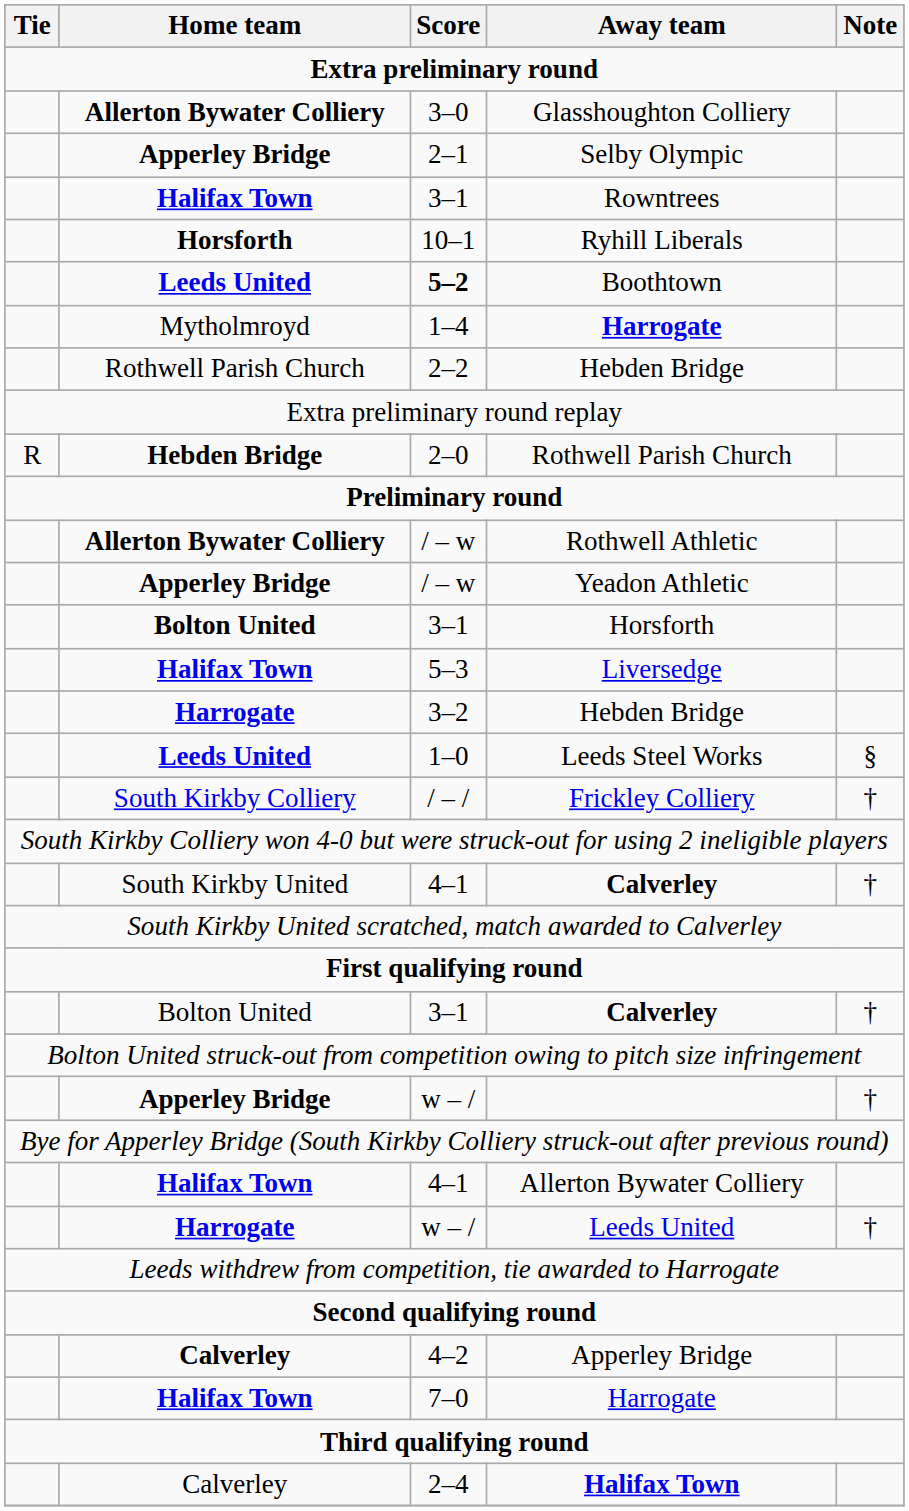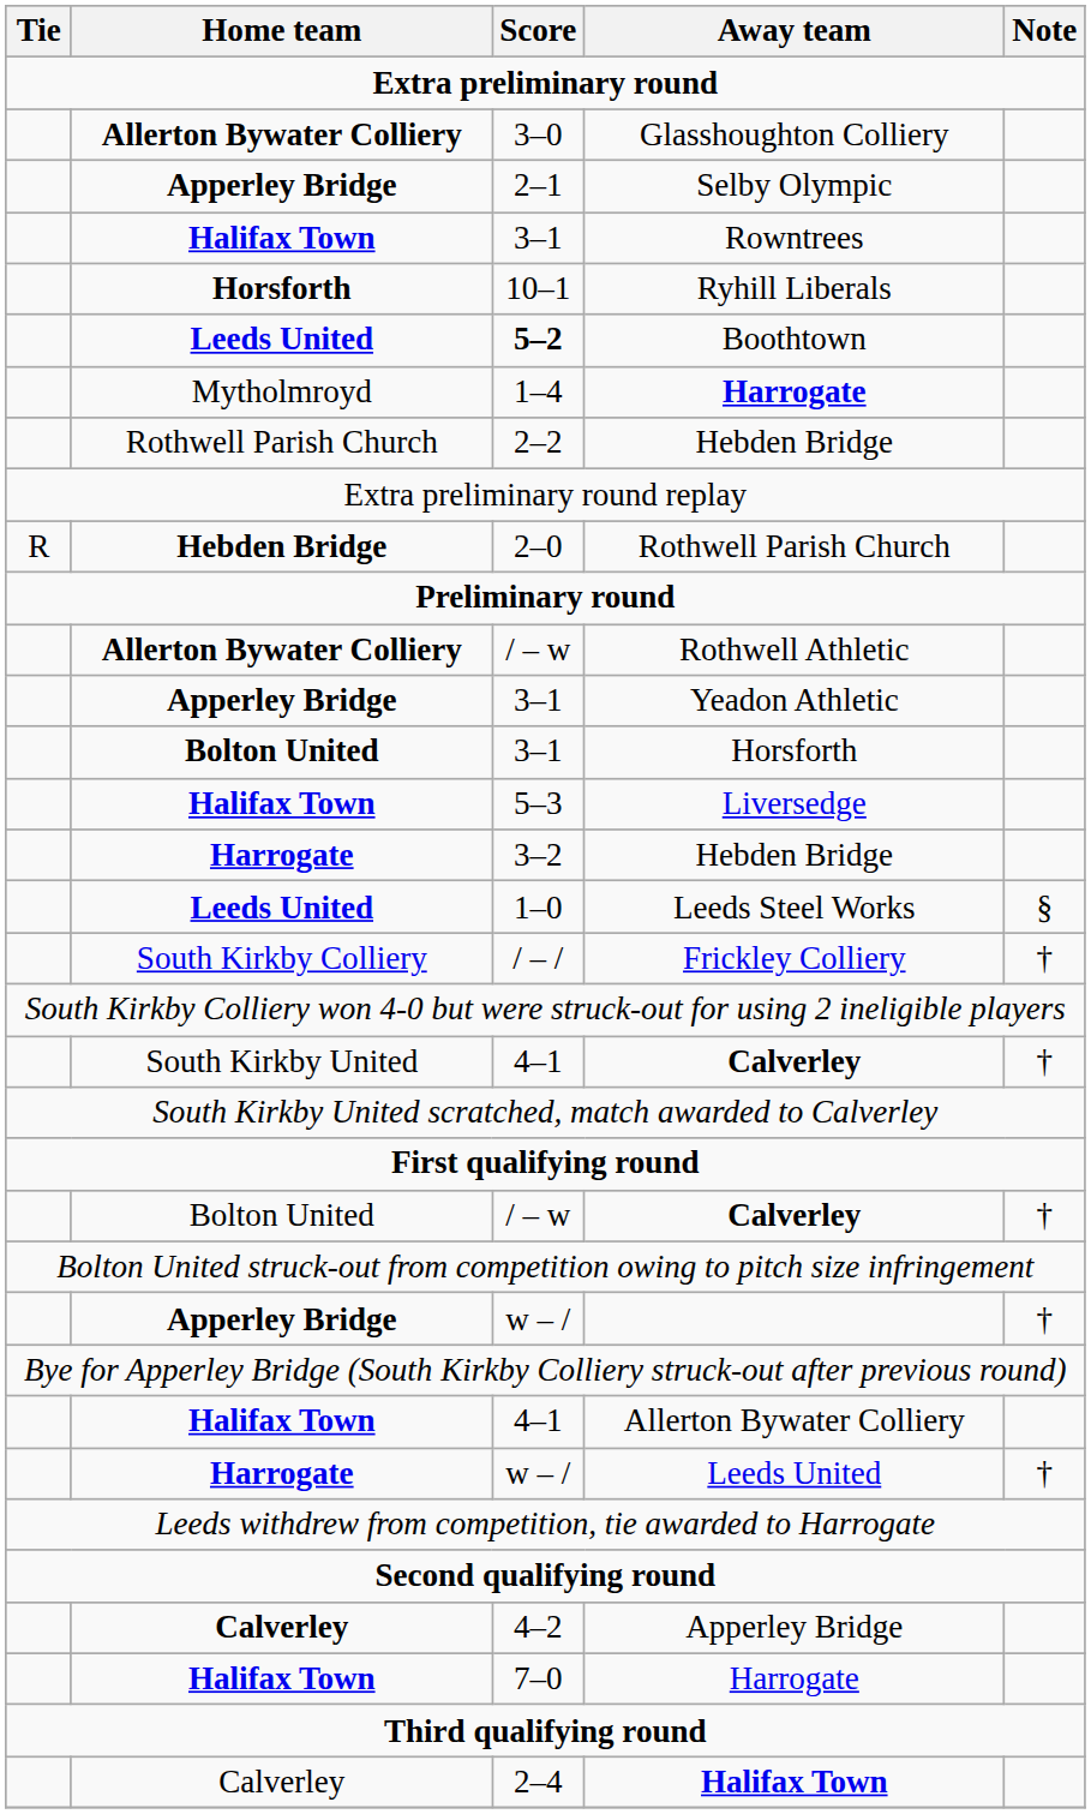Yeadon Athletic | Score: / – w -> 3–1
Bolton United / Calverley | Score: 3–1 -> / – w
